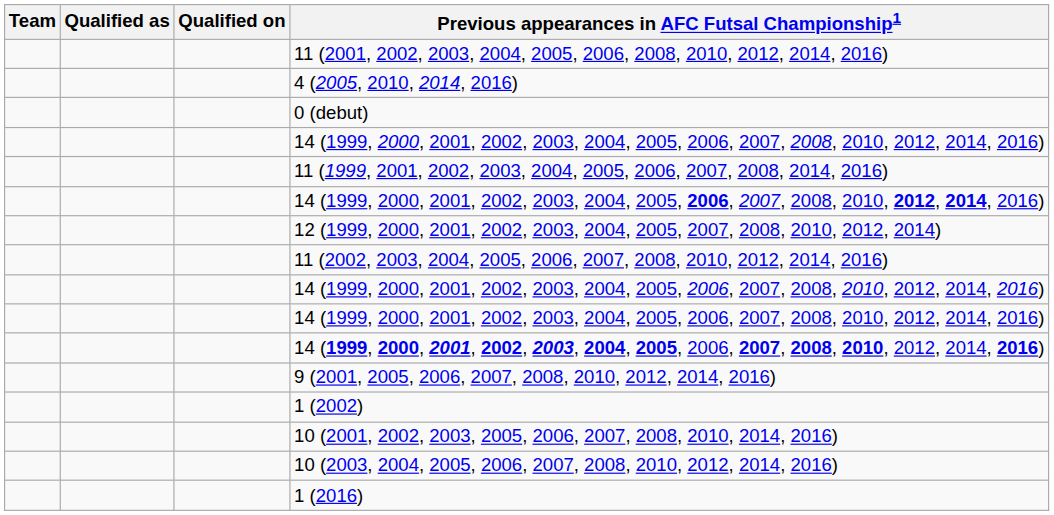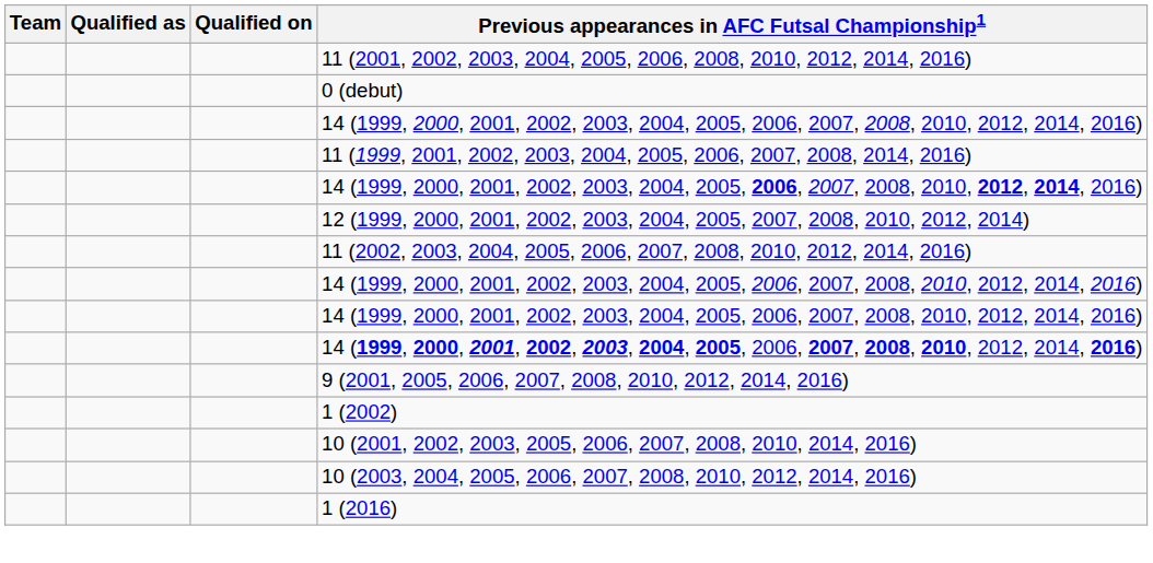- row: 4 (2005, 2010, 2014, 2016)
